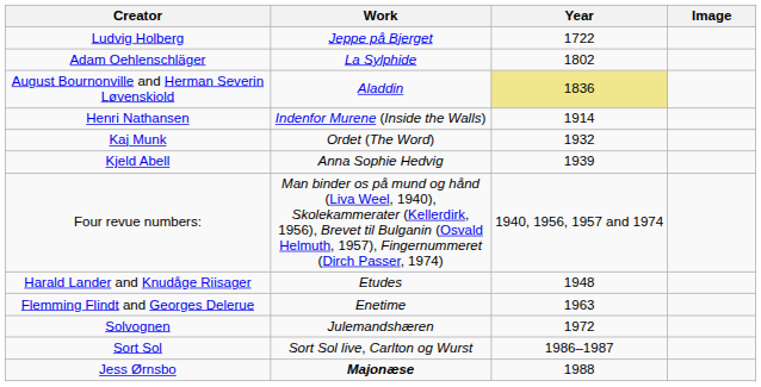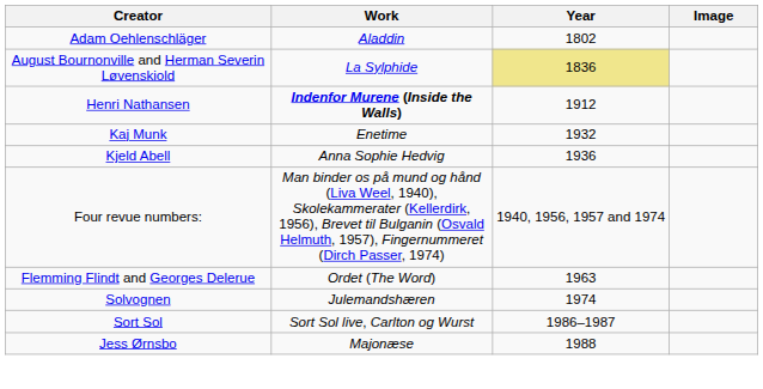- row: Ludvig Holberg | Jeppe på Bjerget | 1722
Adam Oehlenschläger | Work: La Sylphide -> Aladdin
August Bournonville and Herman Severin Løvenskiold | Work: Aladdin -> La Sylphide
Henri Nathansen | Work: normal -> bold
Henri Nathansen | Year: 1914 -> 1912
Kaj Munk | Work: Ordet (The Word) -> Enetime
Kjeld Abell | Year: 1939 -> 1936
- row: Harald Lander and Knudåge Riisager | Etudes | 1948
Flemming Flindt and Georges Delerue | Work: Enetime -> Ordet (The Word)
Solvognen | Year: 1972 -> 1974
Jess Ørnsbo | Work: bold -> normal
